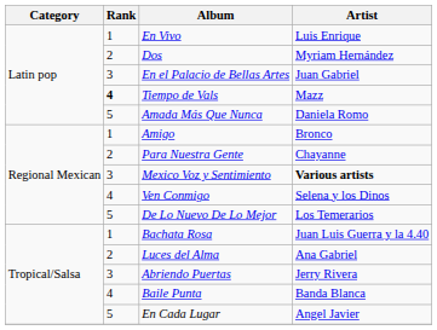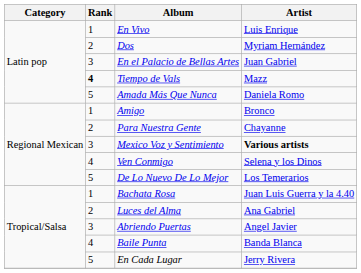Abriendo Puertas | Artist: Jerry Rivera -> Angel Javier
En Cada Lugar | Artist: Angel Javier -> Jerry Rivera
